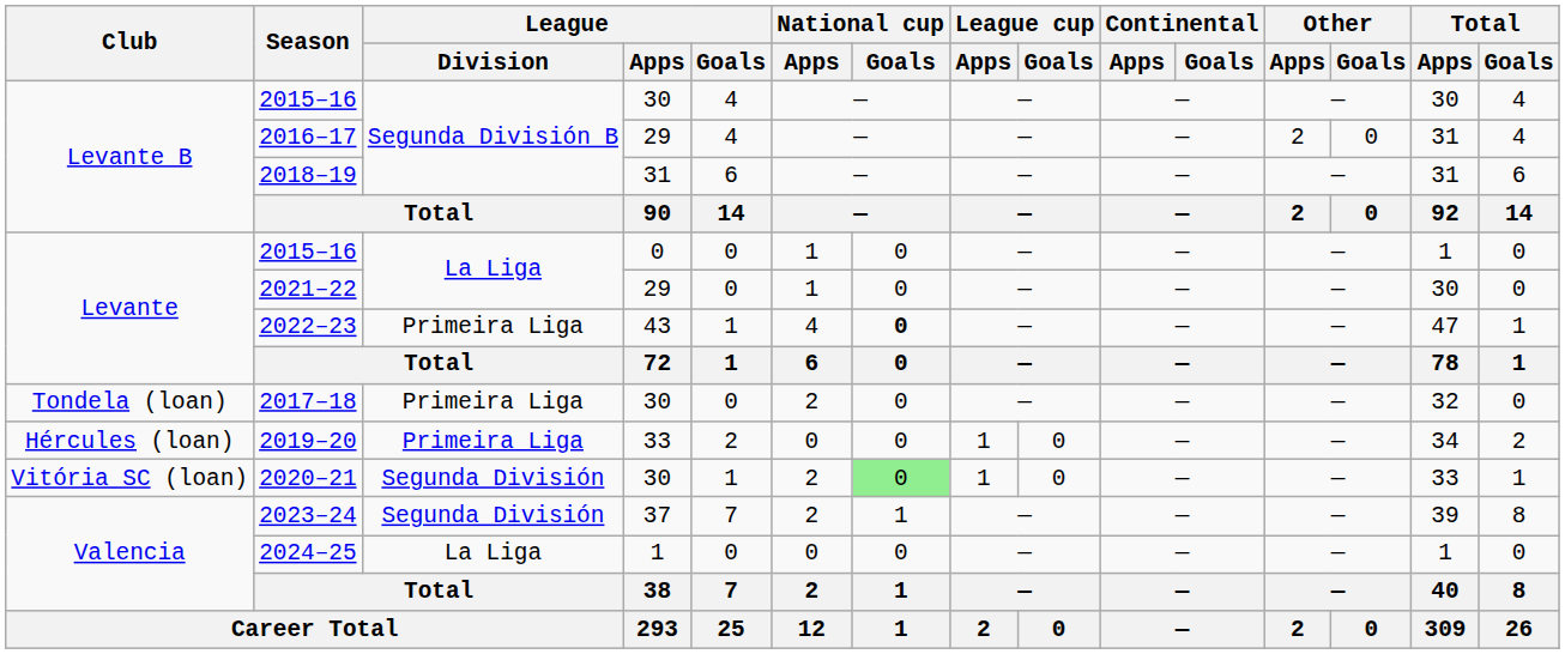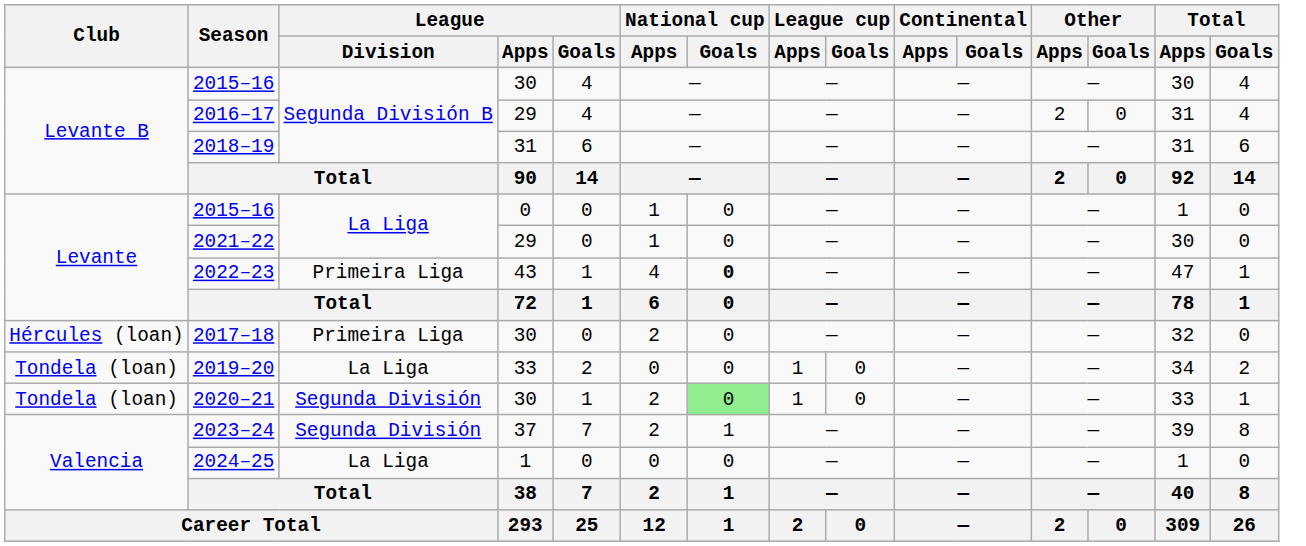2017–18 | Club: Tondela (loan) -> Hércules (loan)
2019–20 | Club: Hércules (loan) -> Tondela (loan)
2019–20 | League / Division: Primeira Liga -> La Liga
2020–21 | Club: Vitória SC (loan) -> Tondela (loan)
